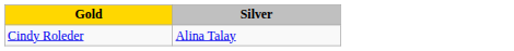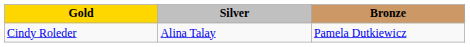+ column: Bronze | Pamela Dutkiewicz
